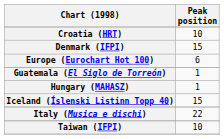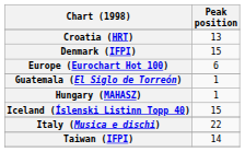Croatia (HRT) | Peak position: 10 -> 13
Taiwan (IFPI) | Peak position: 10 -> 14
